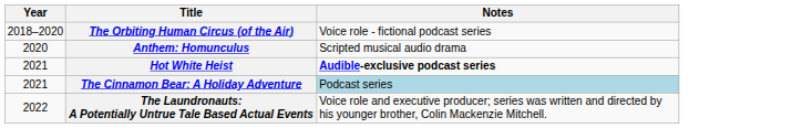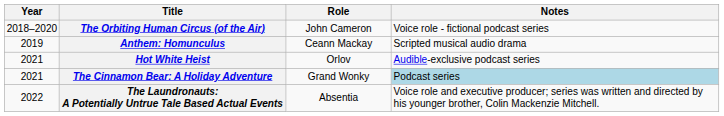+ column: Role | John Cameron | Ceann Mackay | Orlov | Grand Wonky | Absentia
Anthem: Homunculus | Year: 2020 -> 2019
Hot White Heist | Notes: bold -> normal
